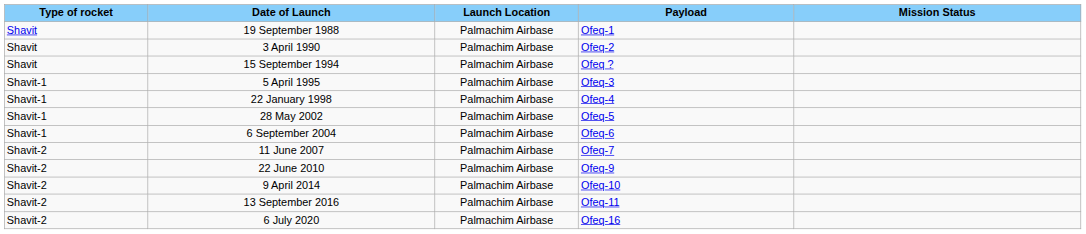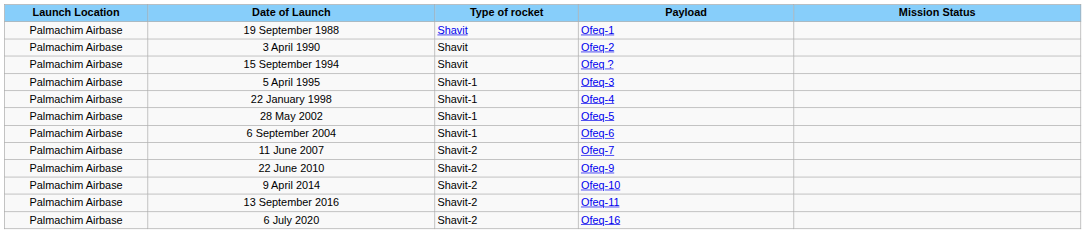columns swapped: Type of rocket <-> Launch Location
